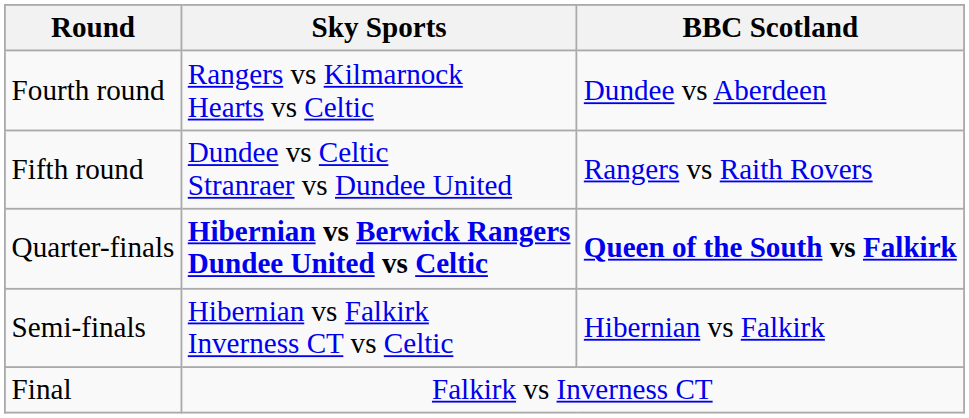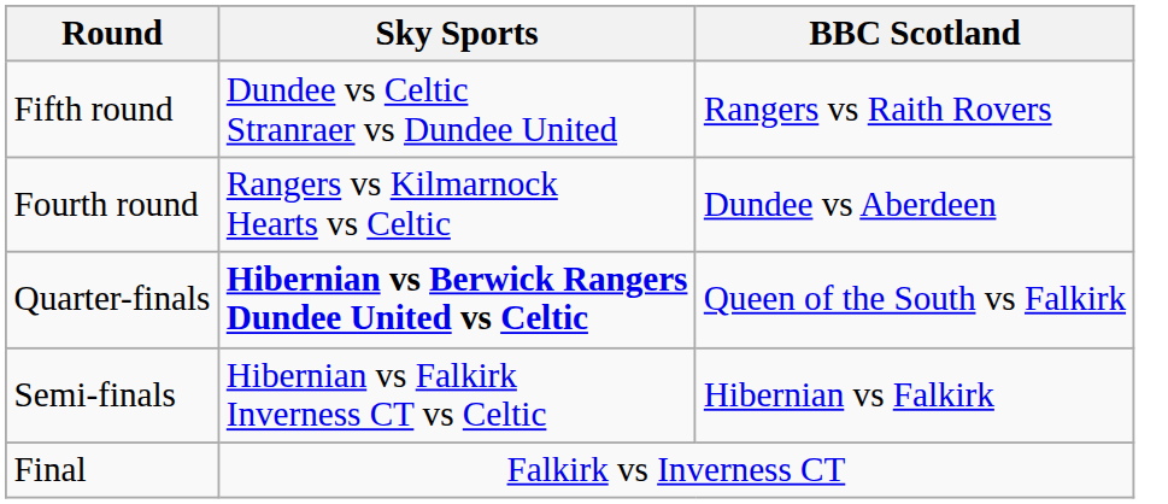rows swapped: Fourth round <-> Fifth round
Quarter-finals | BBC Scotland: bold -> normal
